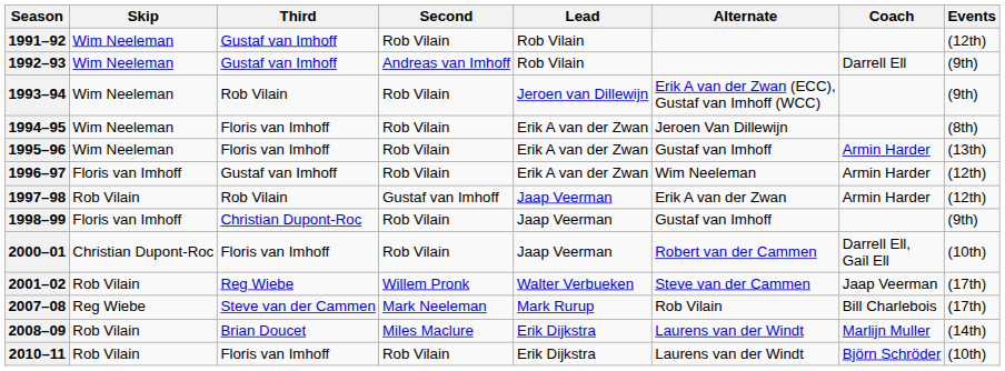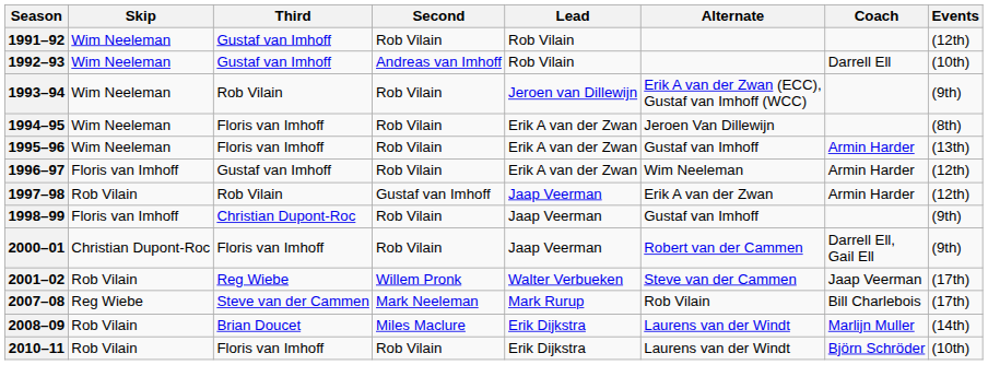1992–93 | Events: (9th) -> (10th)
2000–01 | Events: (10th) -> (9th)
